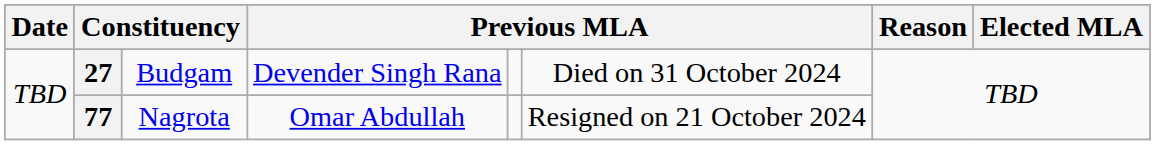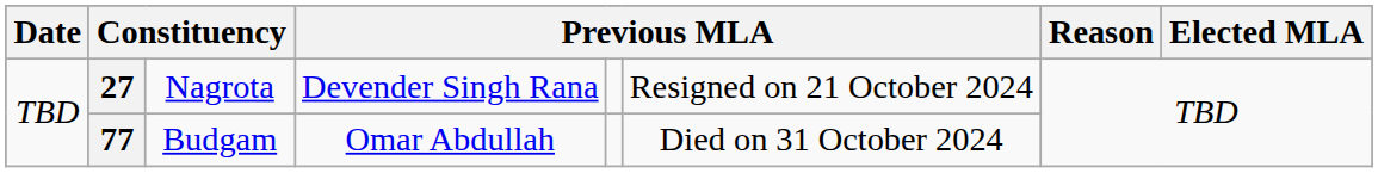27 | column 3: Budgam -> Nagrota
27 | column 6: Died on 31 October 2024 -> Resigned on 21 October 2024
77 | column 3: Nagrota -> Budgam
77 | column 6: Resigned on 21 October 2024 -> Died on 31 October 2024
